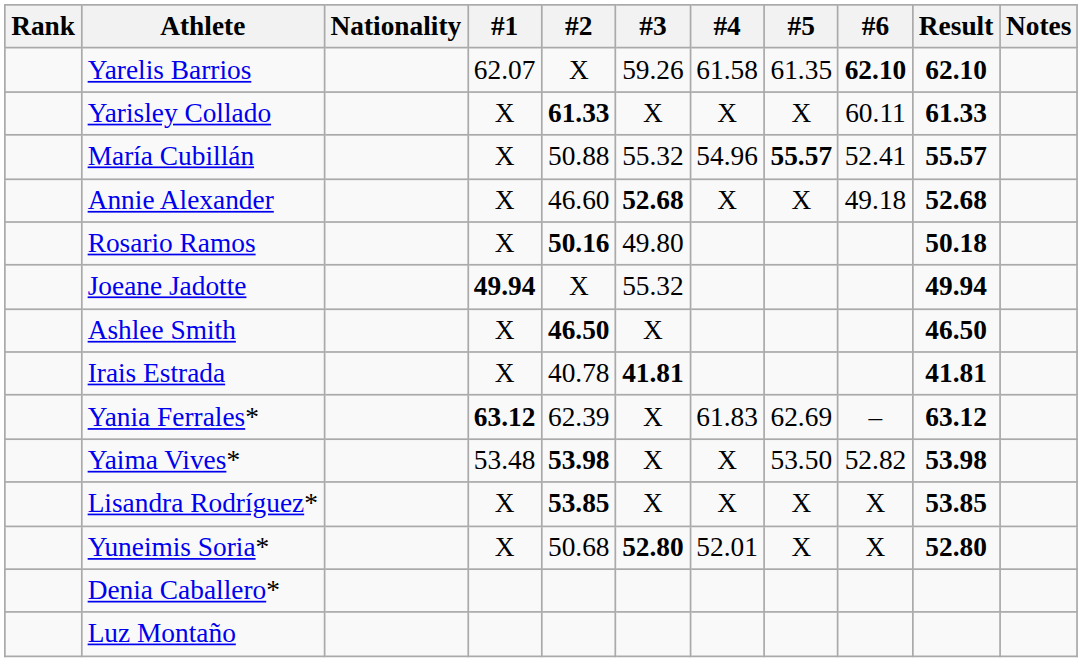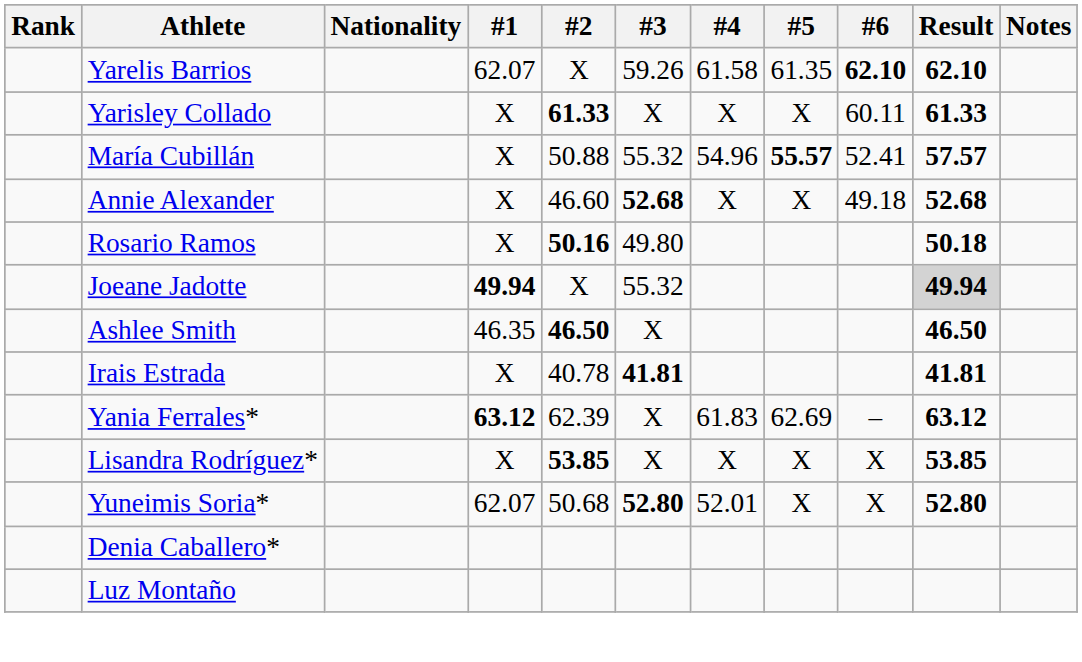María Cubillán | Result: 55.57 -> 57.57
Joeane Jadotte | Result: no background -> lightgrey background
Ashlee Smith | #1: X -> 46.35
- row: Yaima Vives* | 53.48 | 53.98 | X | X | 53.50 | 52.82 | 53.98
Yuneimis Soria* | #1: X -> 62.07
